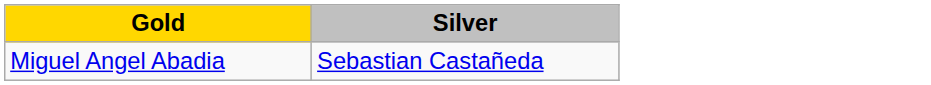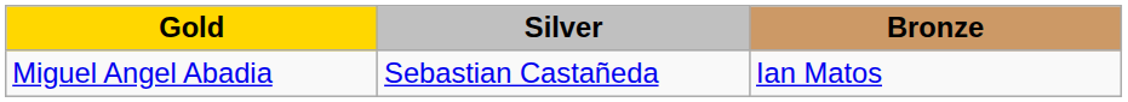+ column: Bronze | Ian Matos
